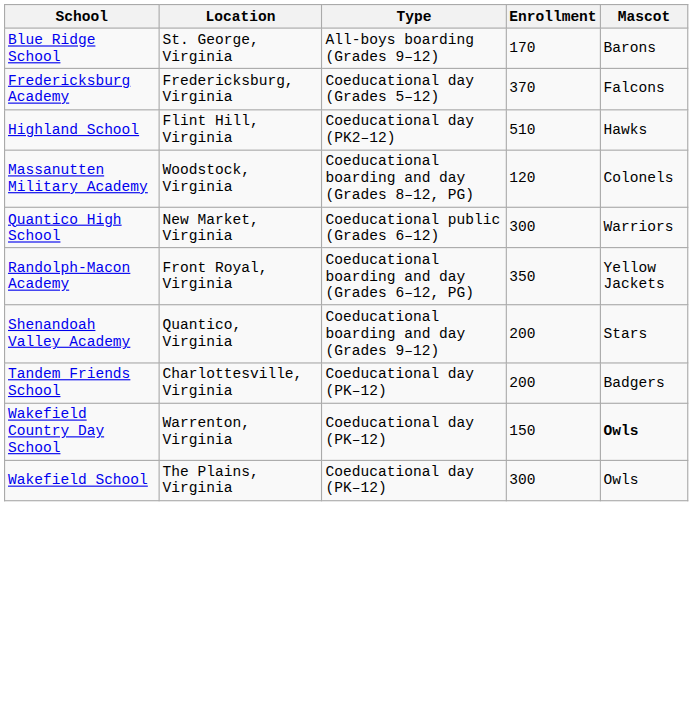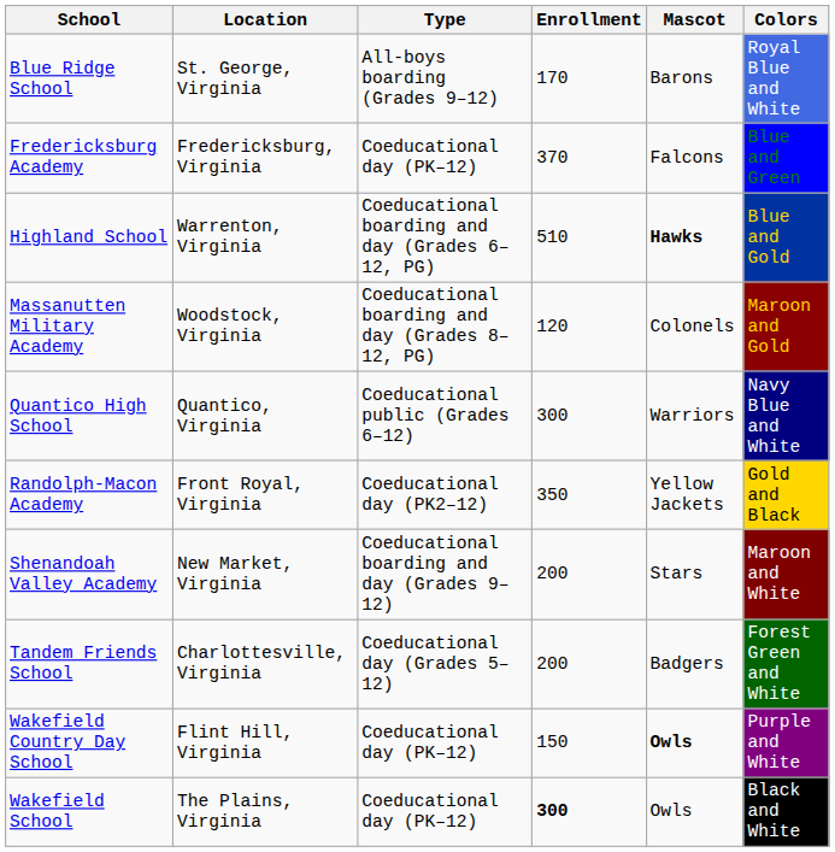+ column: Colors | Royal Blue and White | Blue and Green | Blue and Gold | Maroon and Gold | Navy Blue and White | Gold and Black | Maroon and White | Forest Green and White | Purple and White | Black and White
Fredericksburg Academy | Type: Coeducational day (Grades 5–12) -> Coeducational day (PK–12)
Highland School | Location: Flint Hill, Virginia -> Warrenton, Virginia
Highland School | Type: Coeducational day (PK2–12) -> Coeducational boarding and day (Grades 6–12, PG)
Highland School | Mascot: normal -> bold
Quantico High School | Location: New Market, Virginia -> Quantico, Virginia
Randolph-Macon Academy | Type: Coeducational boarding and day (Grades 6–12, PG) -> Coeducational day (PK2–12)
Shenandoah Valley Academy | Location: Quantico, Virginia -> New Market, Virginia
Tandem Friends School | Type: Coeducational day (PK–12) -> Coeducational day (Grades 5–12)
Wakefield Country Day School | Location: Warrenton, Virginia -> Flint Hill, Virginia
Wakefield School | Enrollment: normal -> bold
